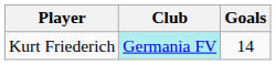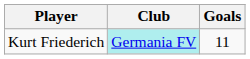Kurt Friederich | Goals: 14 -> 11
